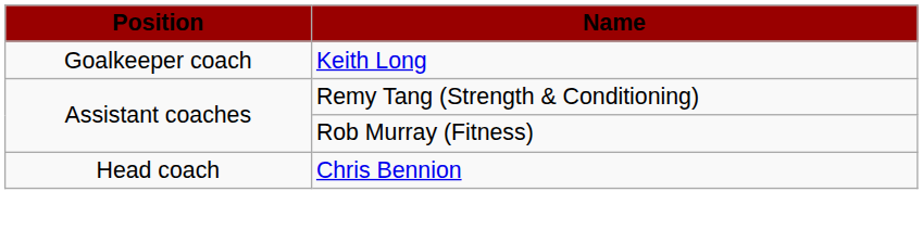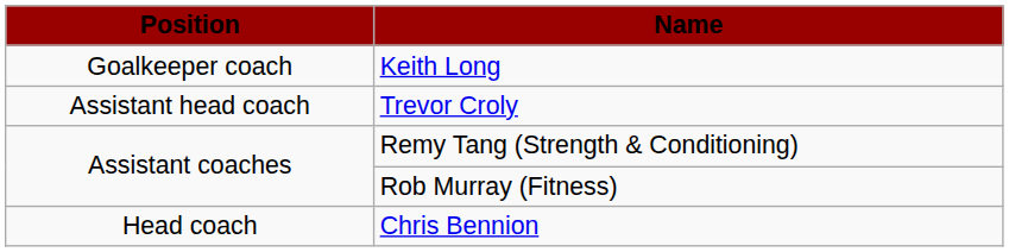+ row: Assistant head coach | Trevor Croly
